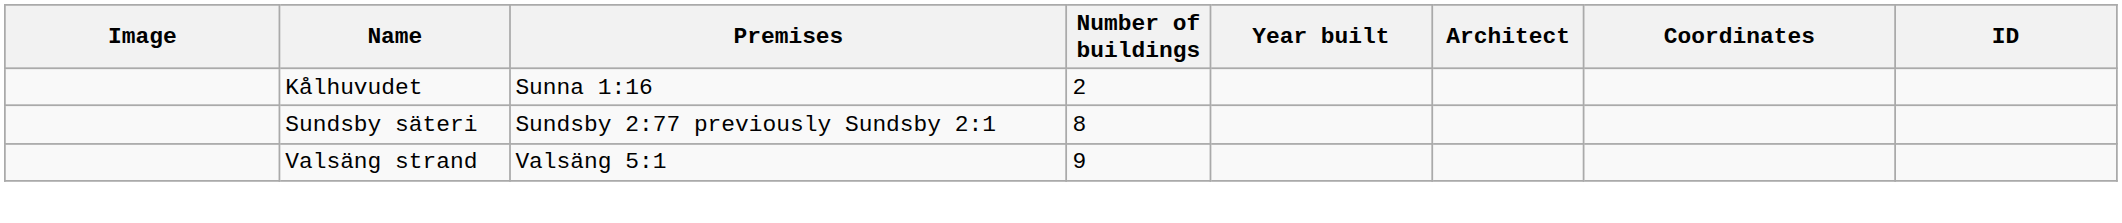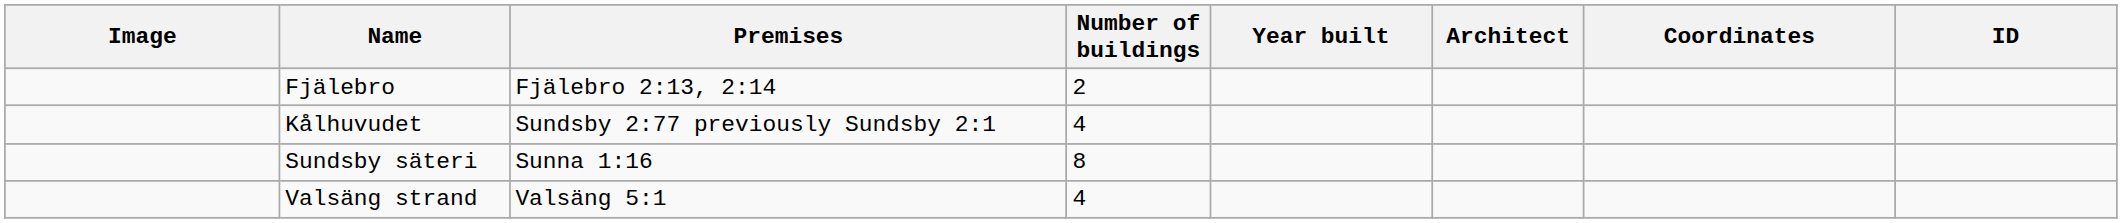+ row: Fjälebro | Fjälebro 2:13, 2:14 | 2
Kålhuvudet | Premises: Sunna 1:16 -> Sundsby 2:77 previously Sundsby 2:1
Kålhuvudet | Number of buildings: 2 -> 4
Sundsby säteri | Premises: Sundsby 2:77 previously Sundsby 2:1 -> Sunna 1:16
Valsäng strand | Number of buildings: 9 -> 4
